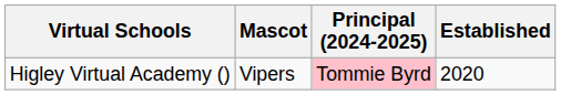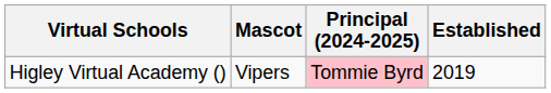Higley Virtual Academy () | Established: 2020 -> 2019
